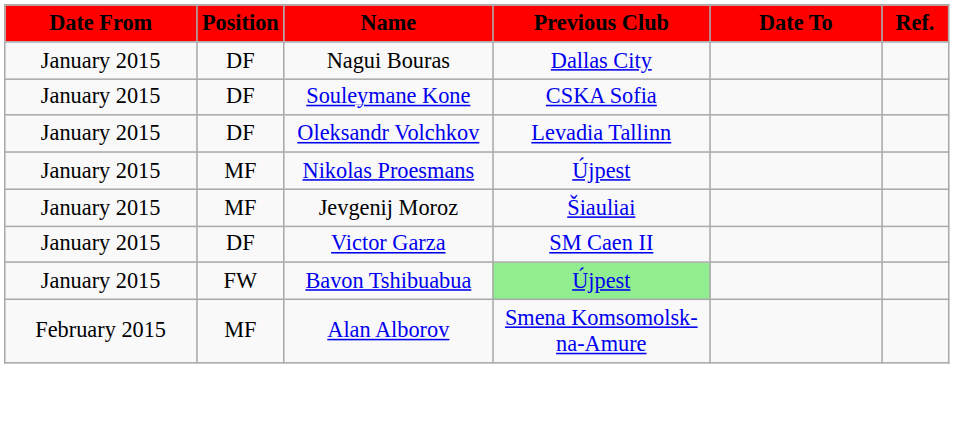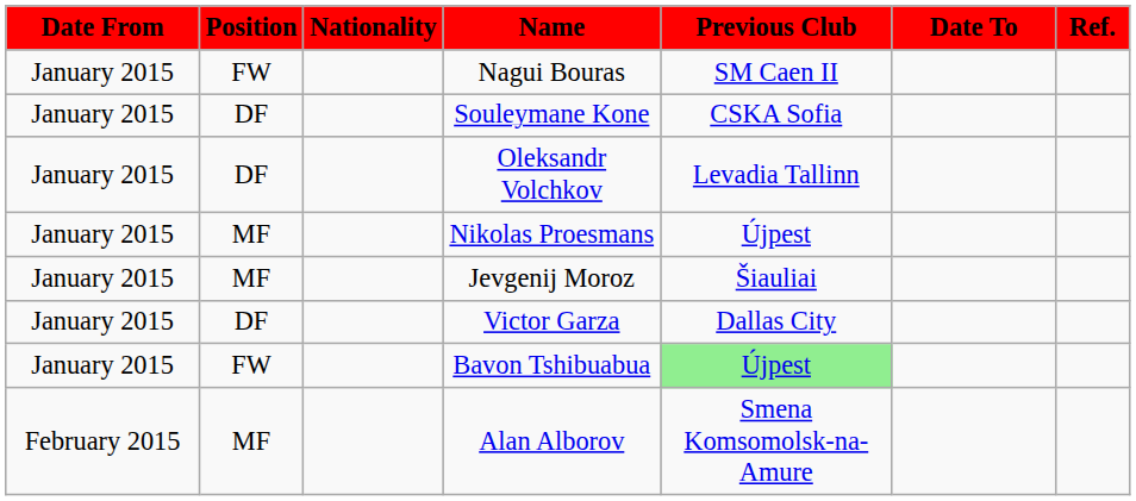+ column: Nationality
Nagui Bouras | Position: DF -> FW
Nagui Bouras | Previous Club: Dallas City -> SM Caen II
Victor Garza | Previous Club: SM Caen II -> Dallas City
